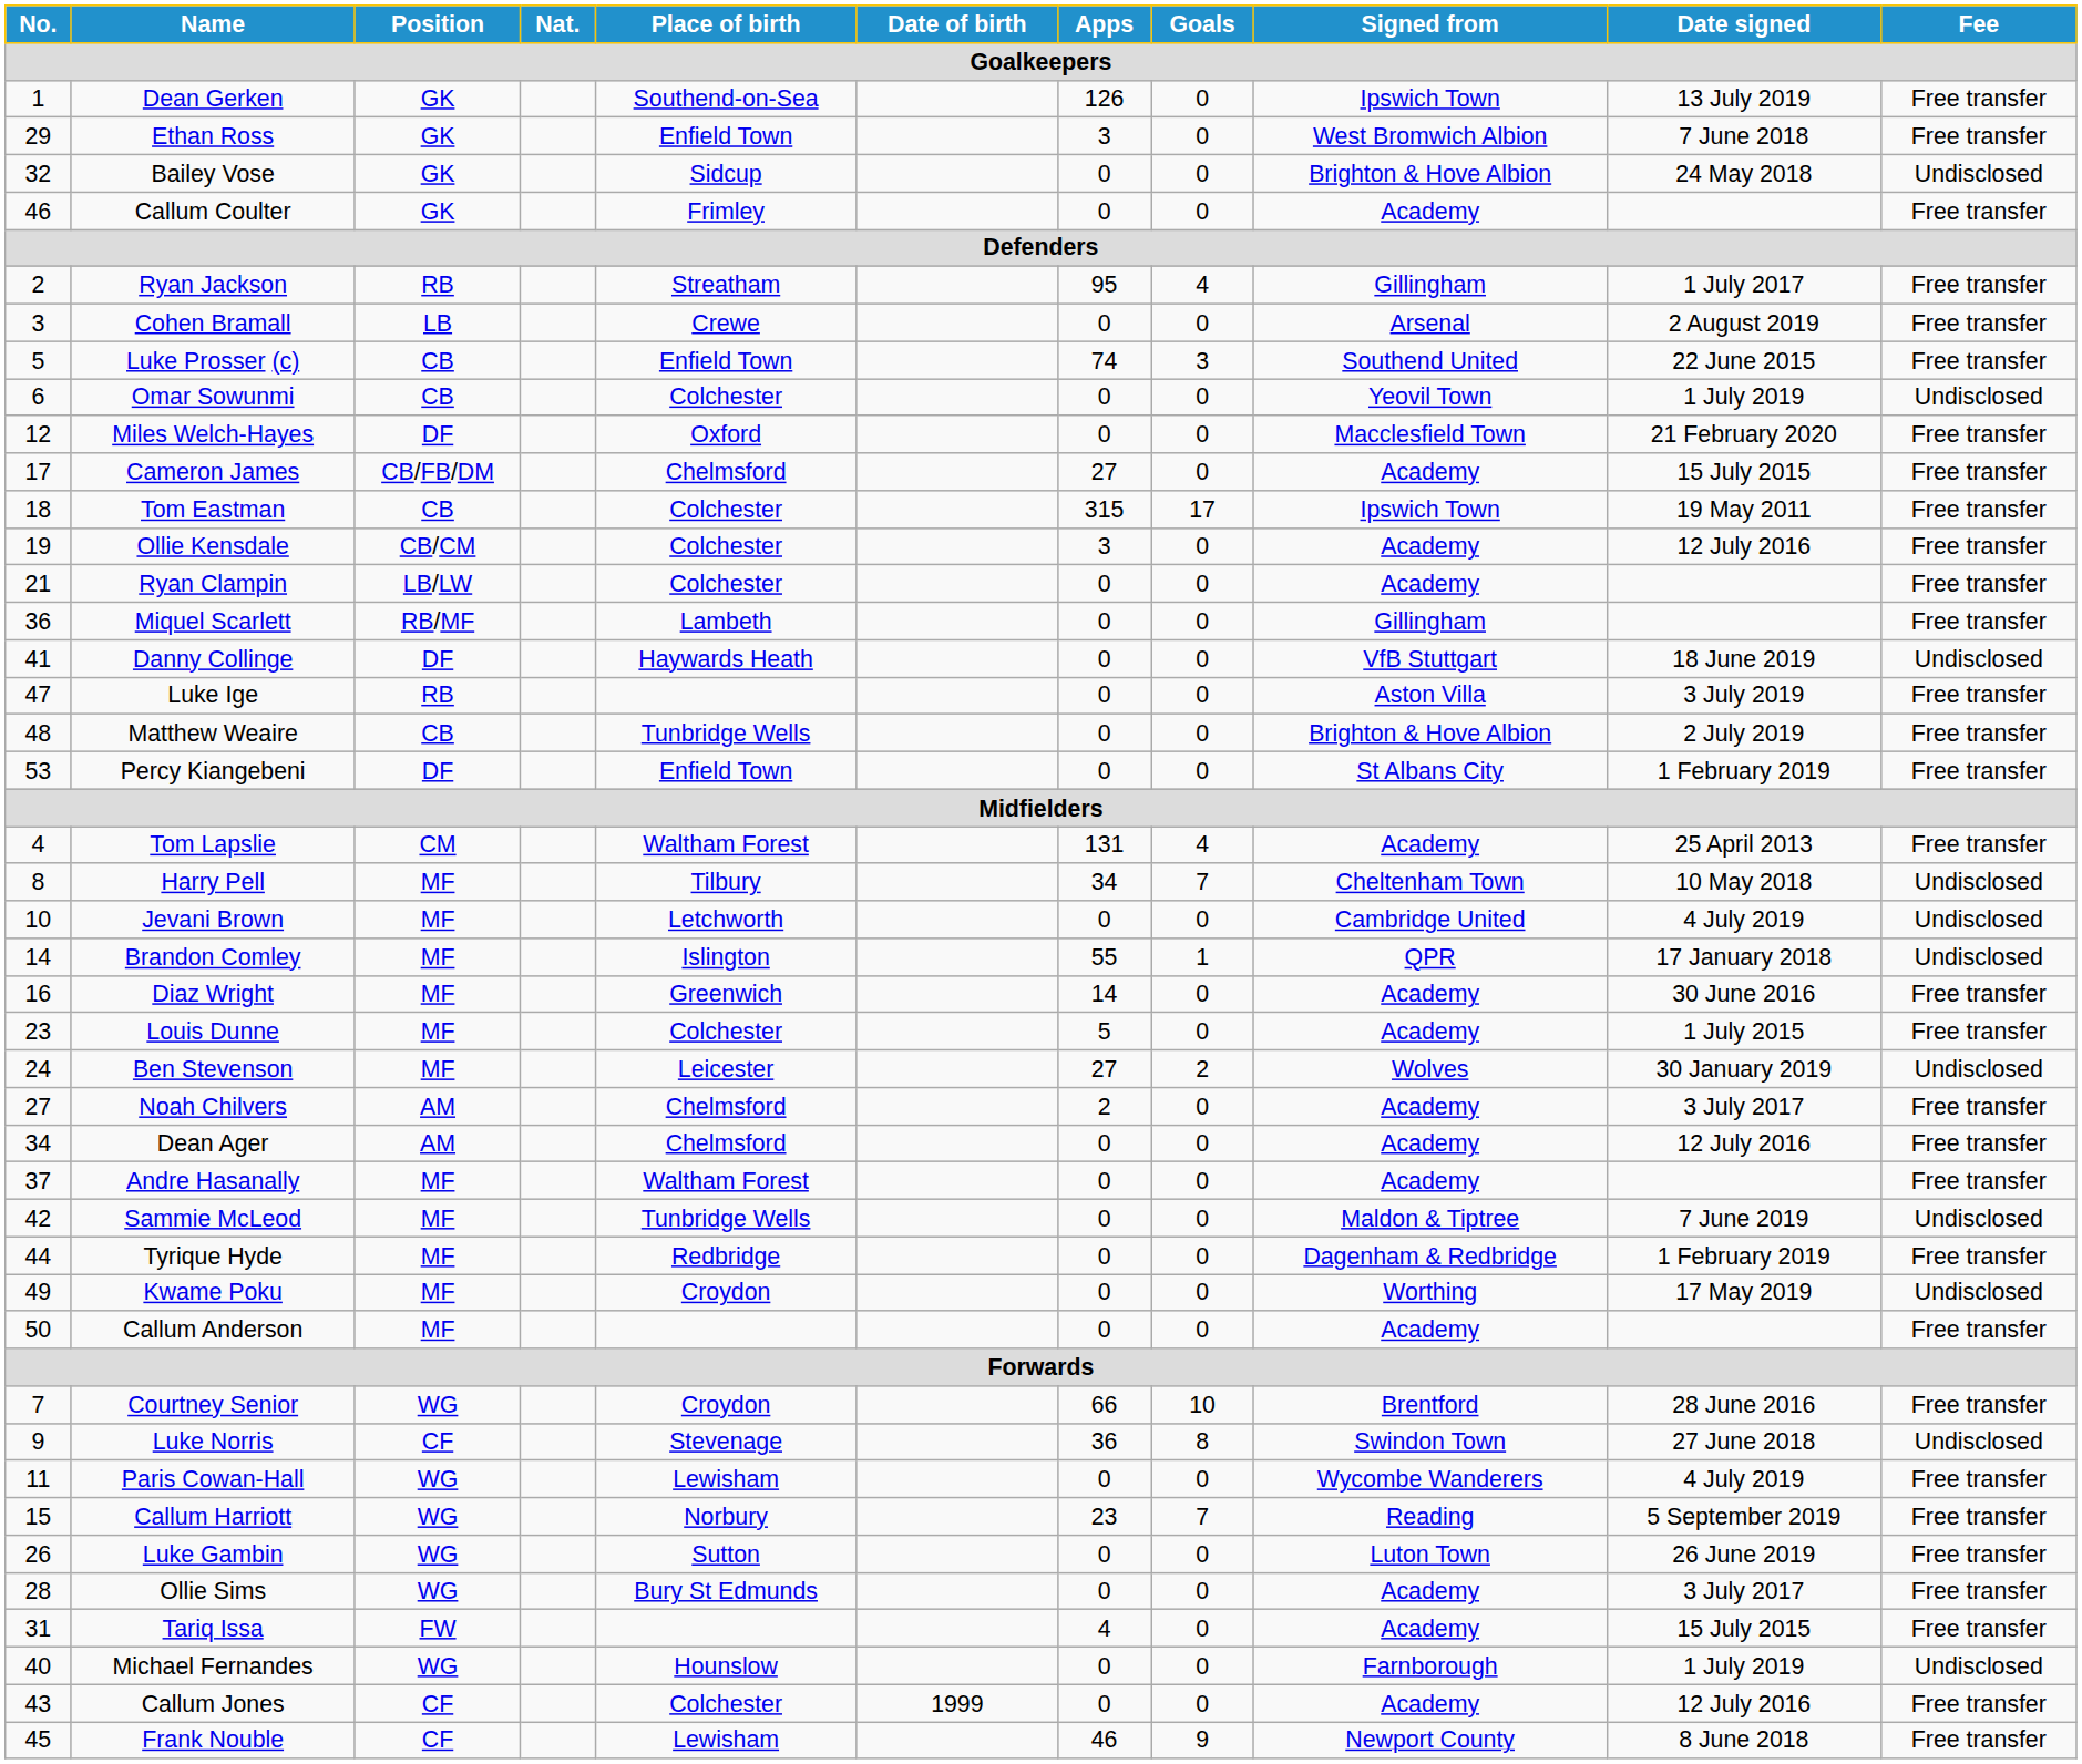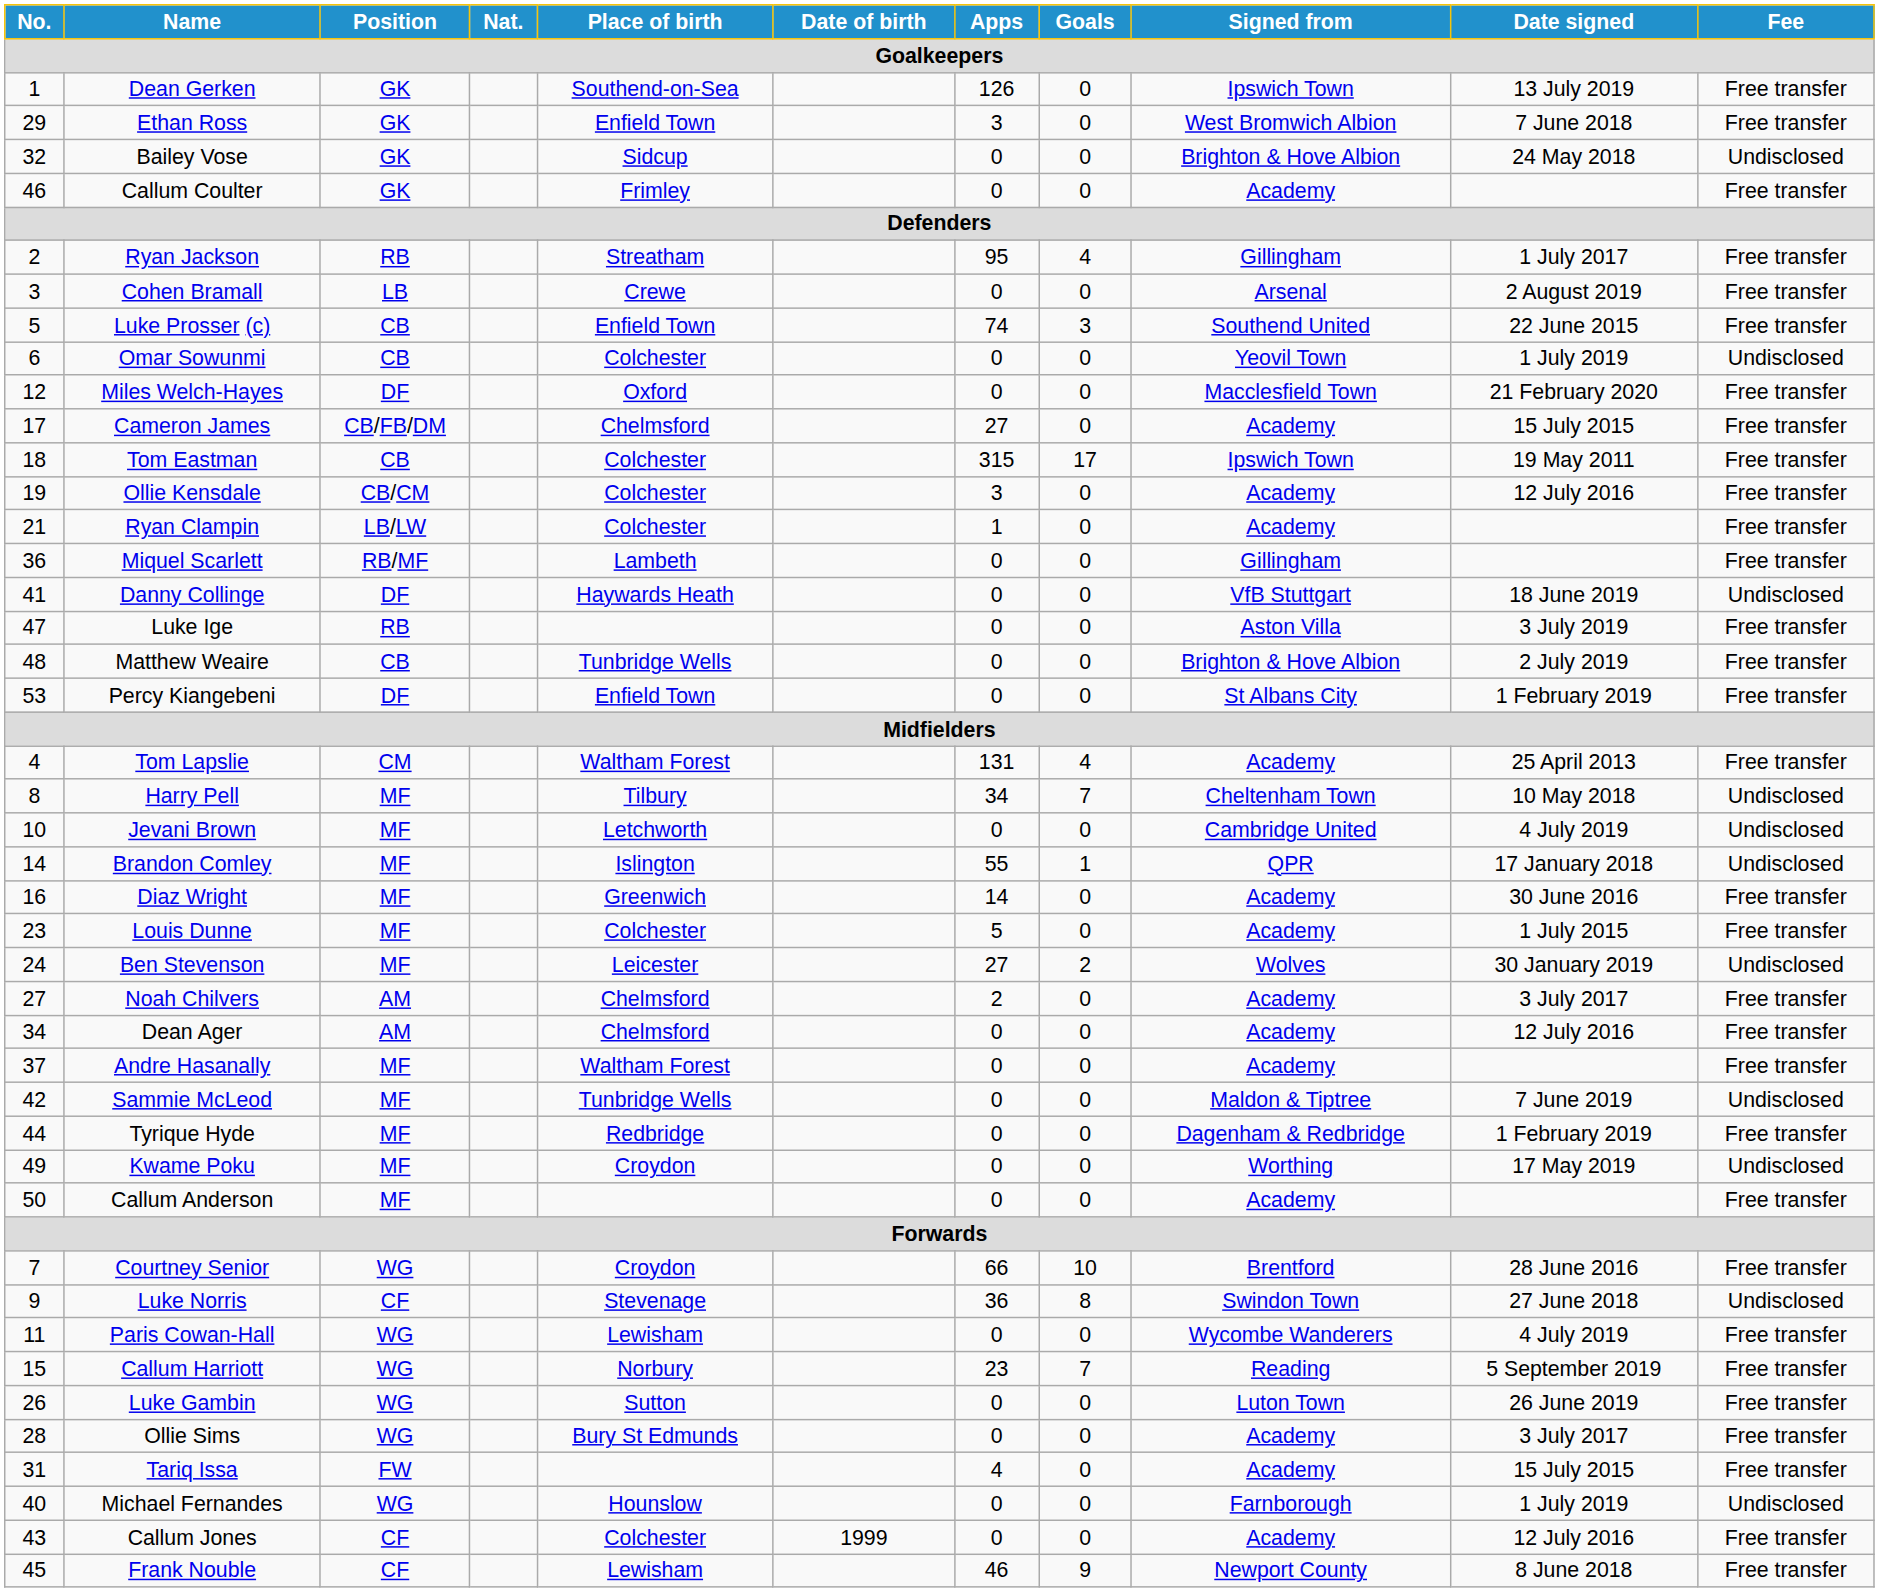Ryan Clampin | Apps: 0 -> 1
